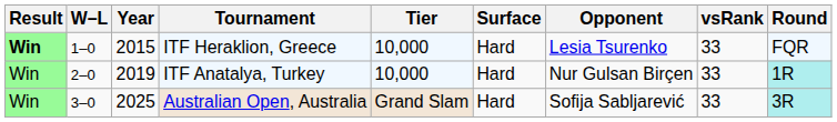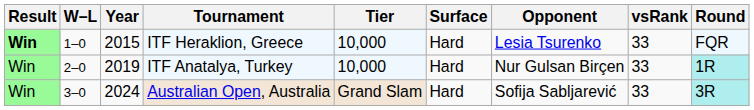Australian Open, Australia | Year: 2025 -> 2024
